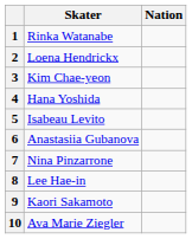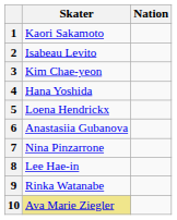1 | Skater: Rinka Watanabe -> Kaori Sakamoto
2 | Skater: Loena Hendrickx -> Isabeau Levito
5 | Skater: Isabeau Levito -> Loena Hendrickx
9 | Skater: Kaori Sakamoto -> Rinka Watanabe
10 | Skater: no background -> khaki background
